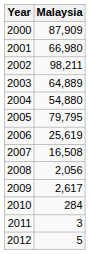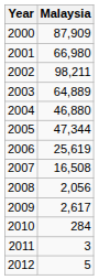2004 | Malaysia: 54,880 -> 46,880
2005 | Malaysia: 79,795 -> 47,344
